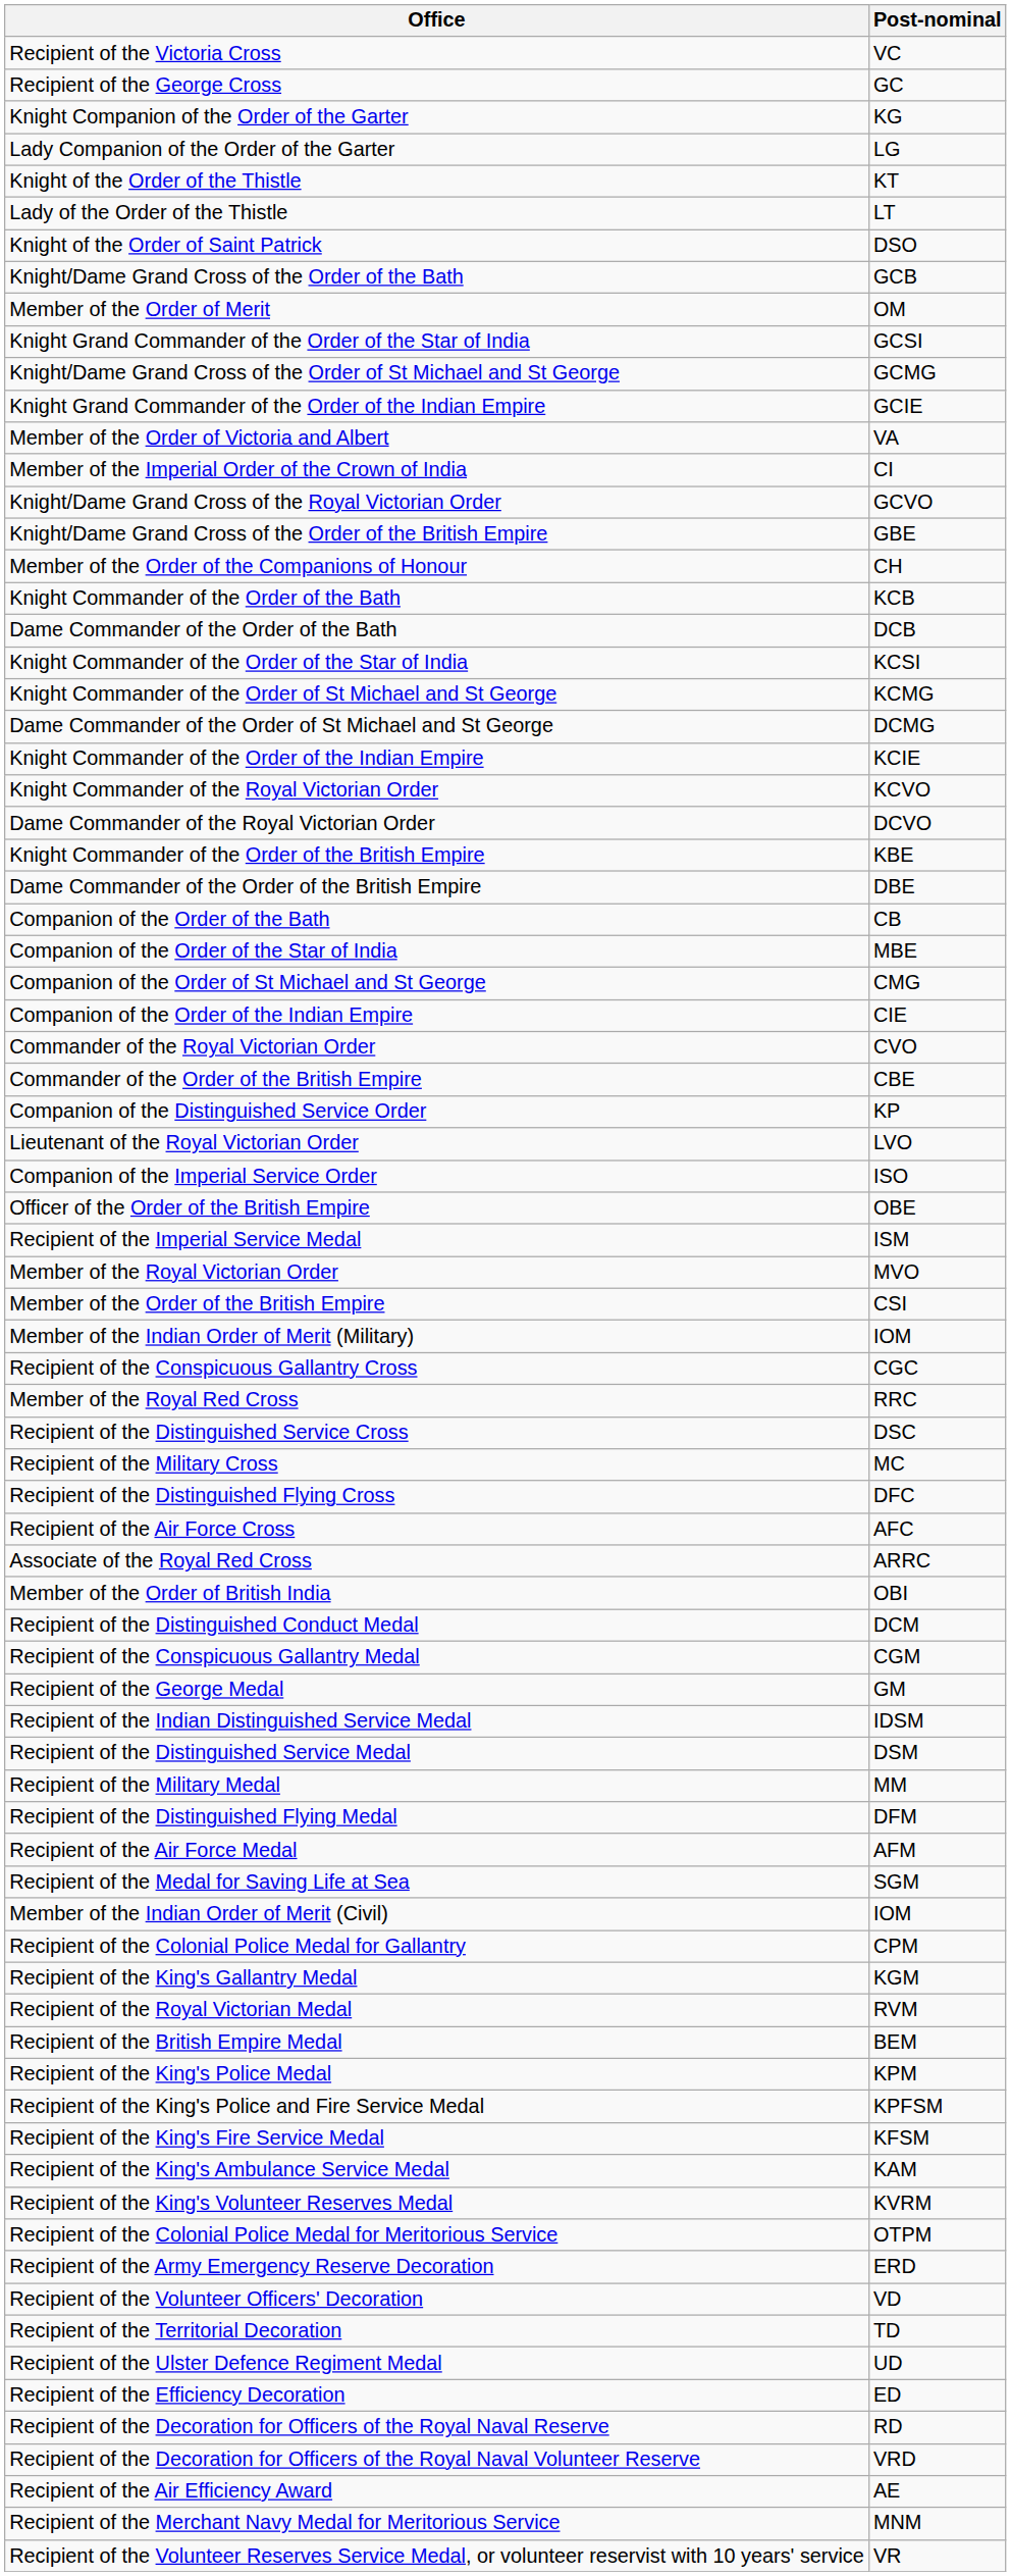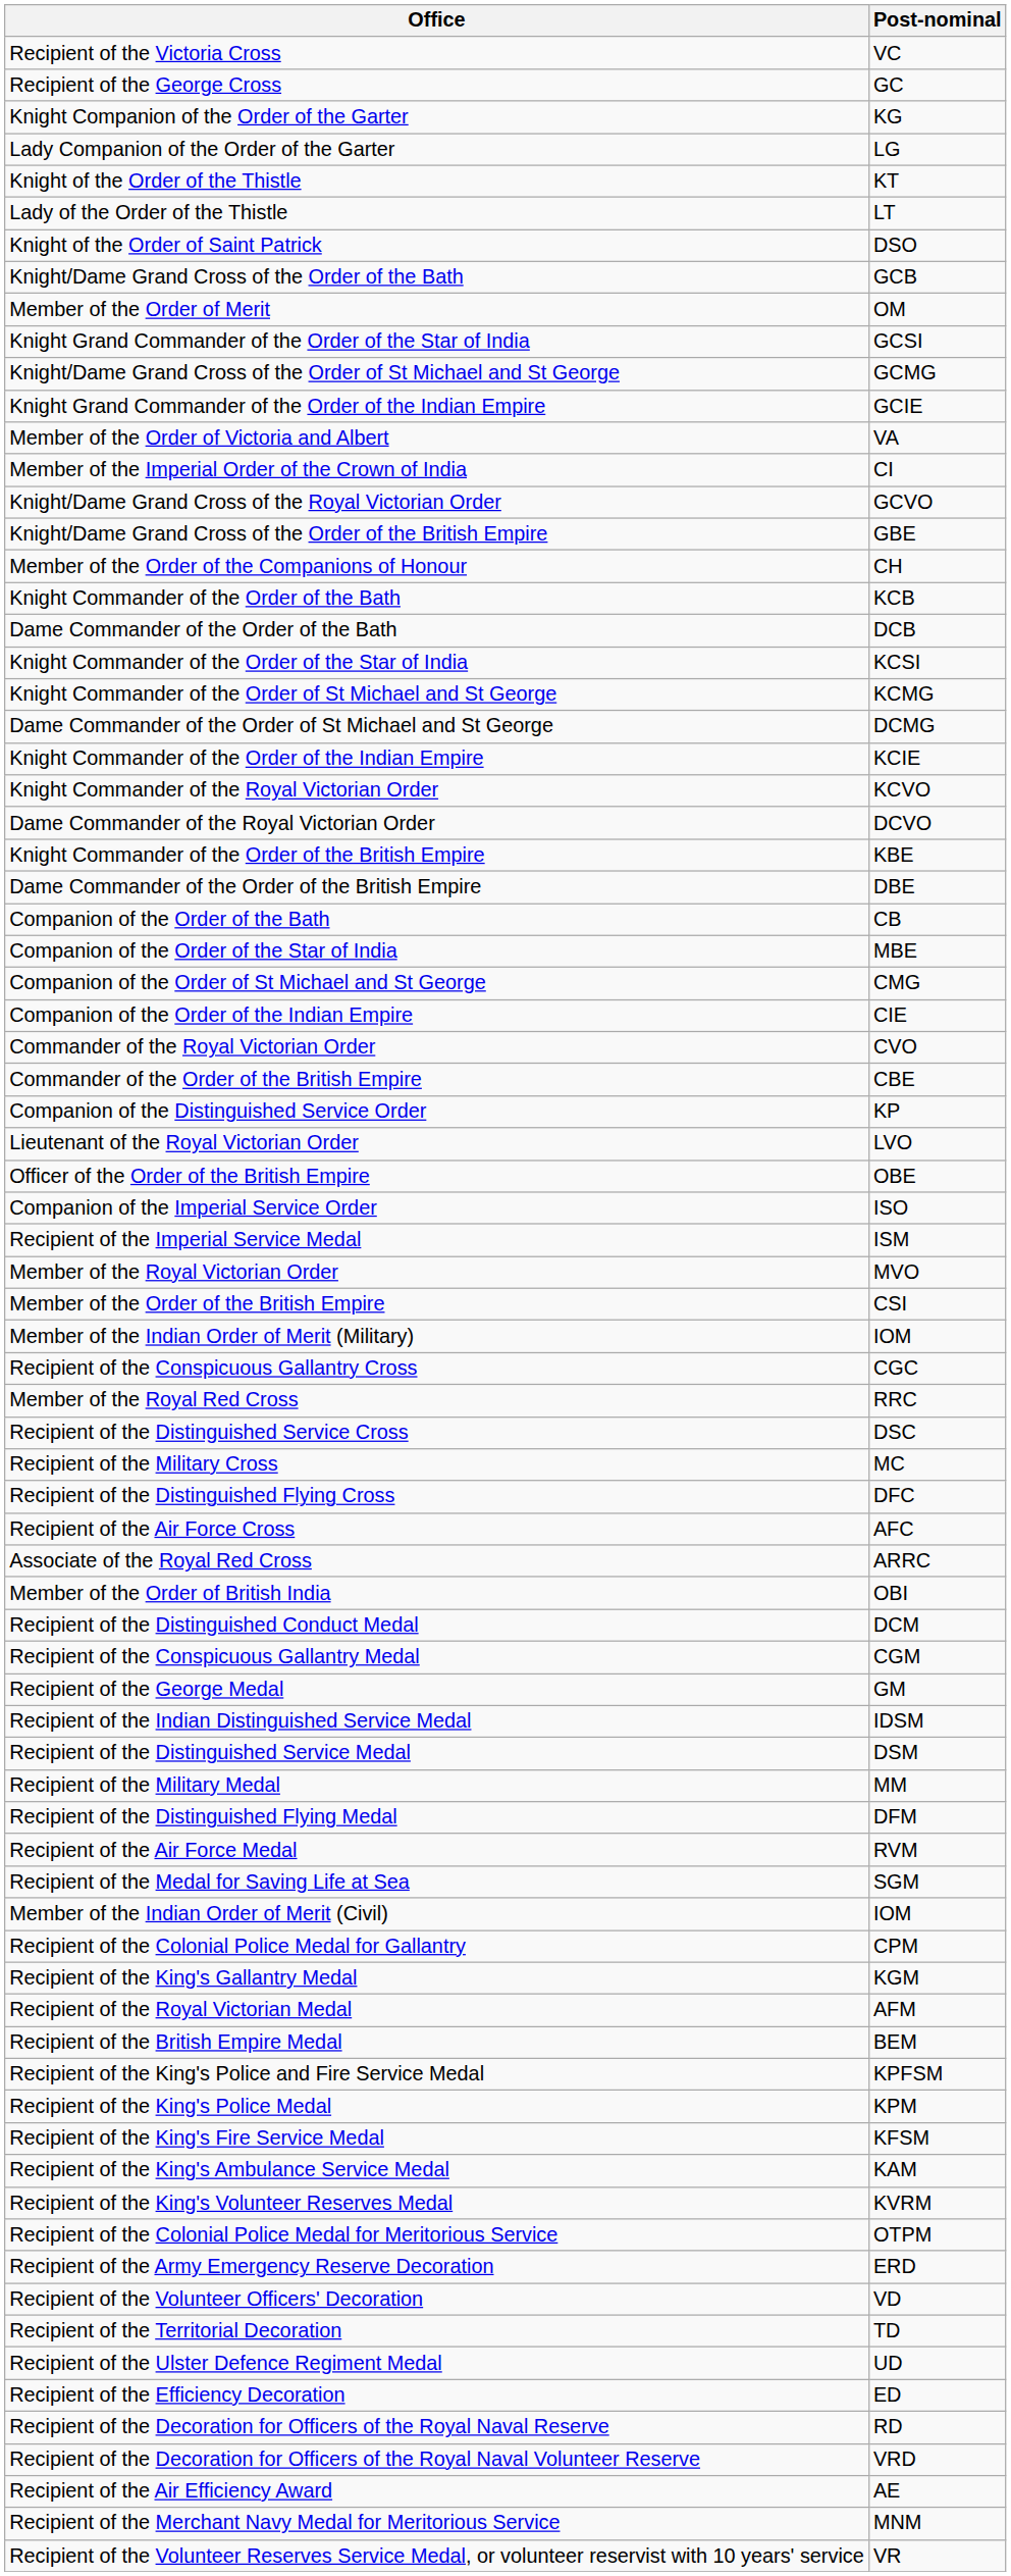rows swapped: Officer of the Order of the British Empire <-> Companion of the Imperial Service Order
Recipient of the Air Force Medal | Post-nominal: AFM -> RVM
Recipient of the Royal Victorian Medal | Post-nominal: RVM -> AFM
rows swapped: Recipient of the King's Police and Fire Service Medal <-> Recipient of the King's Police Medal
